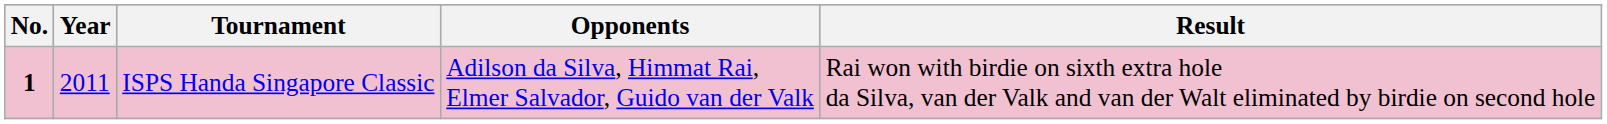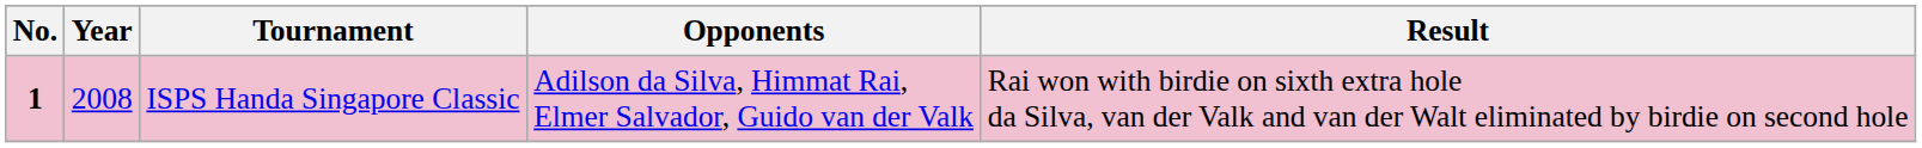ISPS Handa Singapore Classic | Year: 2011 -> 2008
